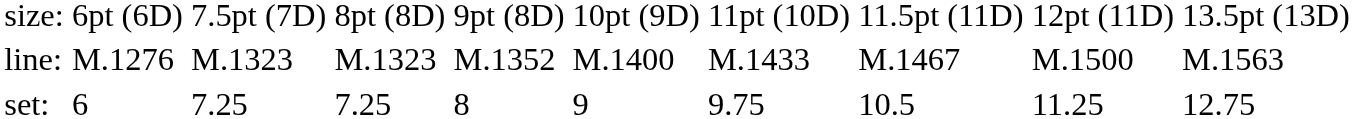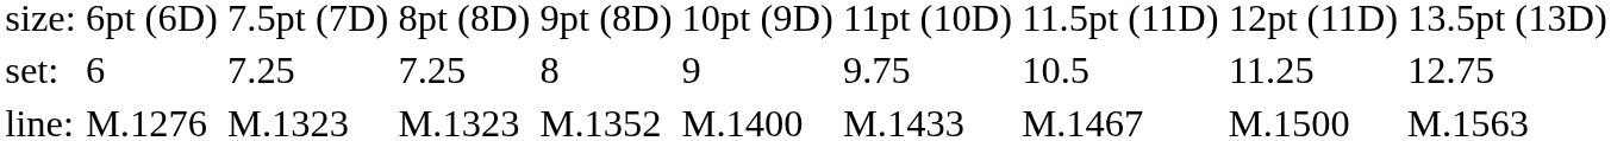rows swapped: set: <-> line:
